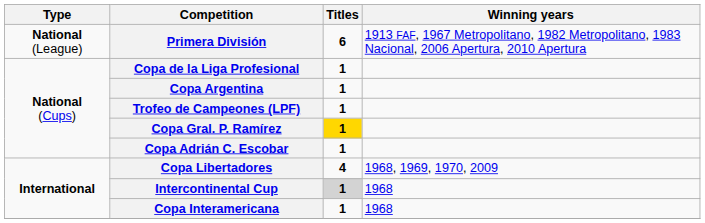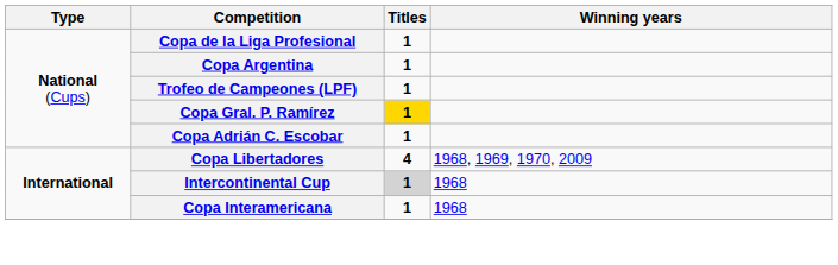- row: National (League) | Primera División | 6 | 1913 FAF, 1967 Metropolitano, 1982 Metropolitano, 1983 Nacional, 2006 Apertura, 2010 Apertura
